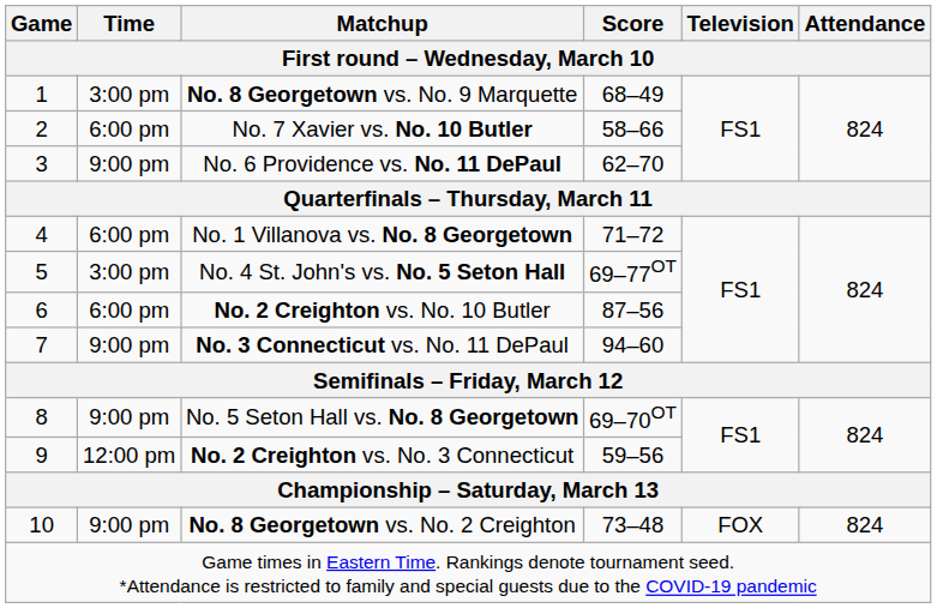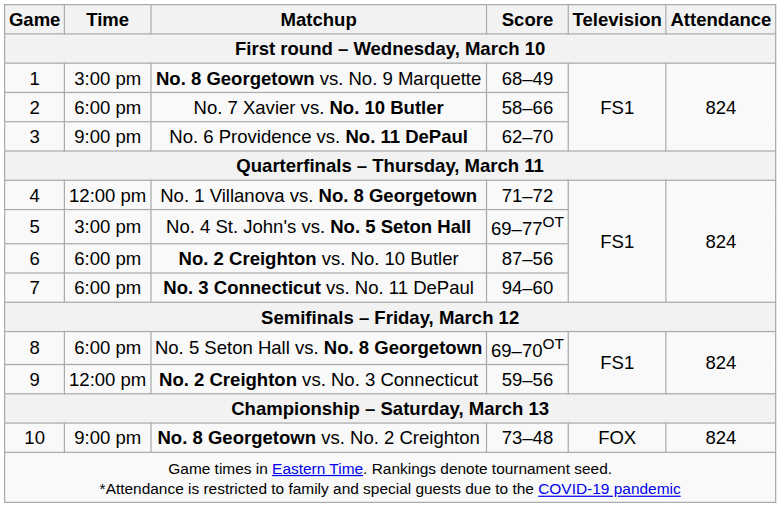No. 1 Villanova vs. No. 8 Georgetown | Time: 6:00 pm -> 12:00 pm
No. 3 Connecticut vs. No. 11 DePaul | Time: 9:00 pm -> 6:00 pm
No. 5 Seton Hall vs. No. 8 Georgetown | Time: 9:00 pm -> 6:00 pm
